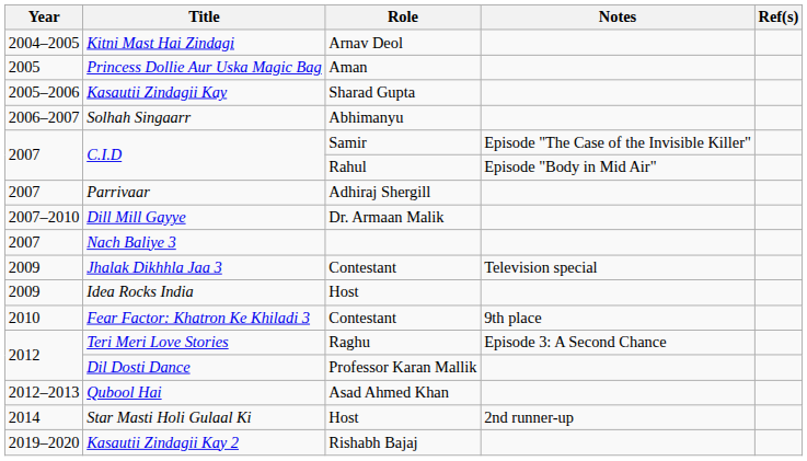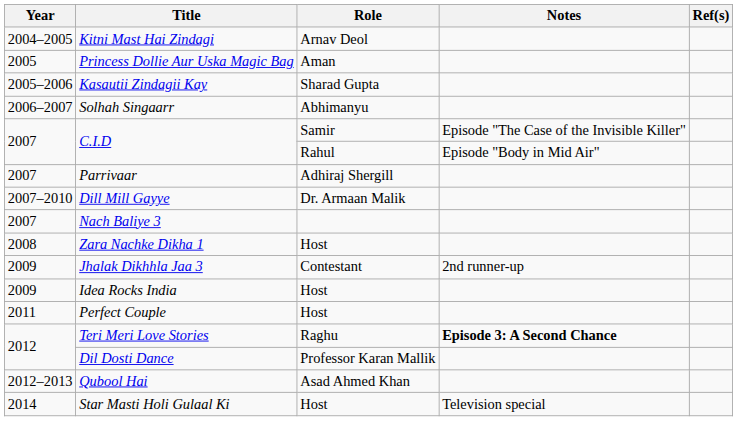+ row: 2008 | Zara Nachke Dikha 1 | Host
Jhalak Dikhhla Jaa 3 | Notes: Television special -> 2nd runner-up
- row: 2010 | Fear Factor: Khatron Ke Khiladi 3 | Contestant | 9th place
+ row: 2011 | Perfect Couple | Host
Teri Meri Love Stories | Notes: normal -> bold
Star Masti Holi Gulaal Ki | Notes: 2nd runner-up -> Television special
- row: 2019–2020 | Kasautii Zindagii Kay 2 | Rishabh Bajaj
